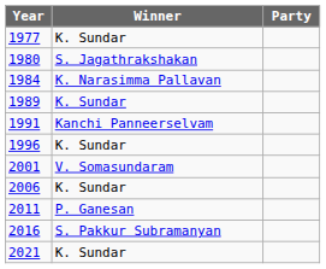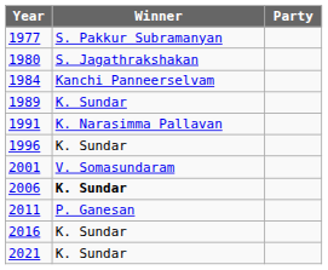1977 | Winner: K. Sundar -> S. Pakkur Subramanyan
1984 | Winner: K. Narasimma Pallavan -> Kanchi Panneerselvam
1991 | Winner: Kanchi Panneerselvam -> K. Narasimma Pallavan
2006 | Winner: normal -> bold
2016 | Winner: S. Pakkur Subramanyan -> K. Sundar
